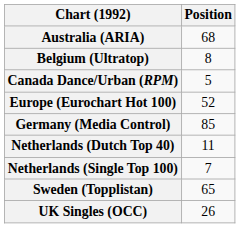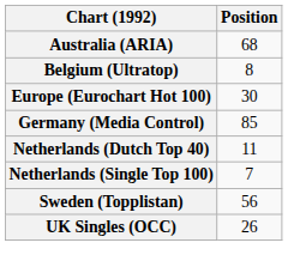- row: Canada Dance/Urban (RPM) | 5
Europe (Eurochart Hot 100) | Position: 52 -> 30
Sweden (Topplistan) | Position: 65 -> 56
